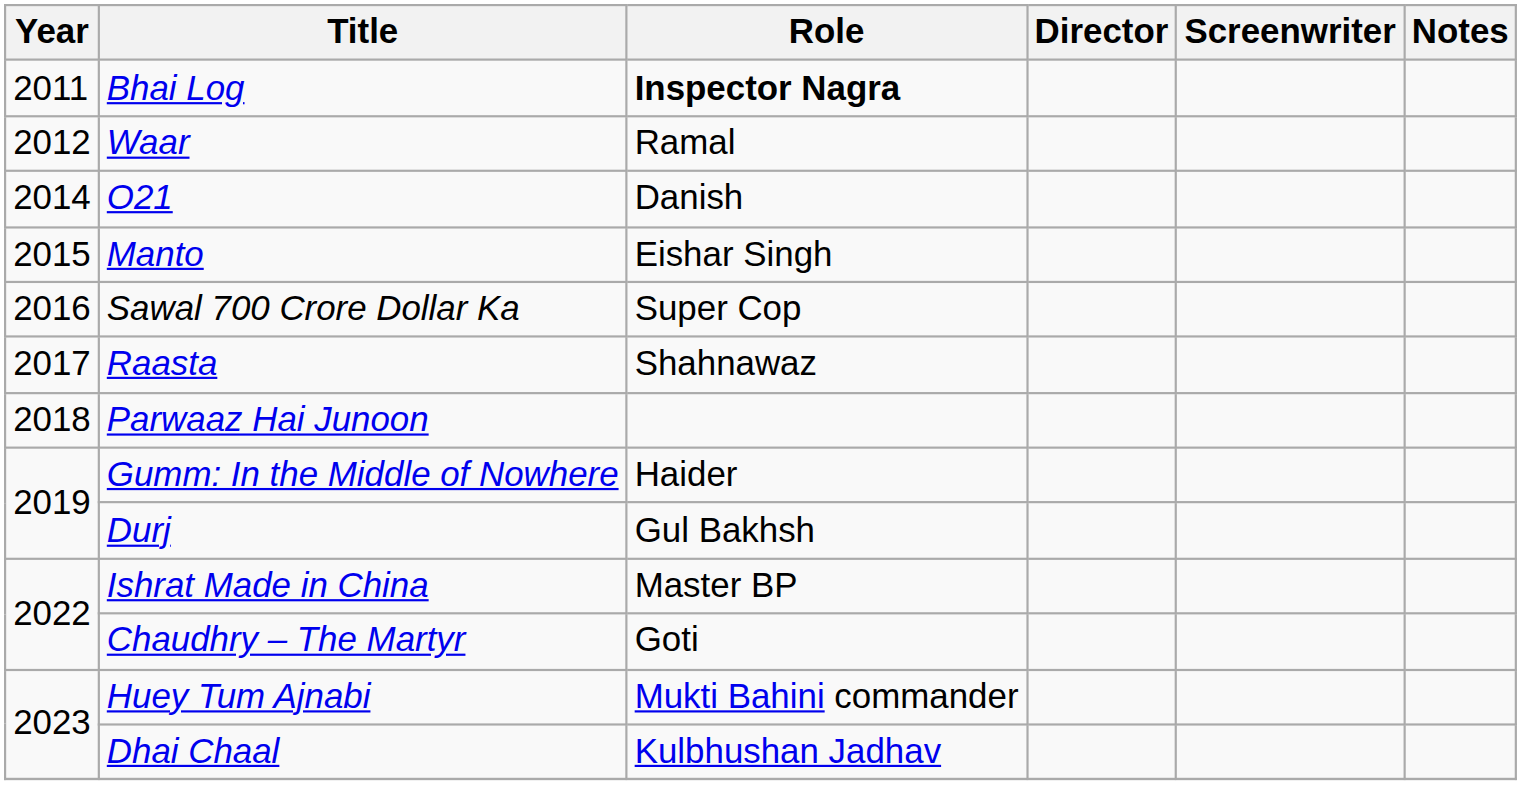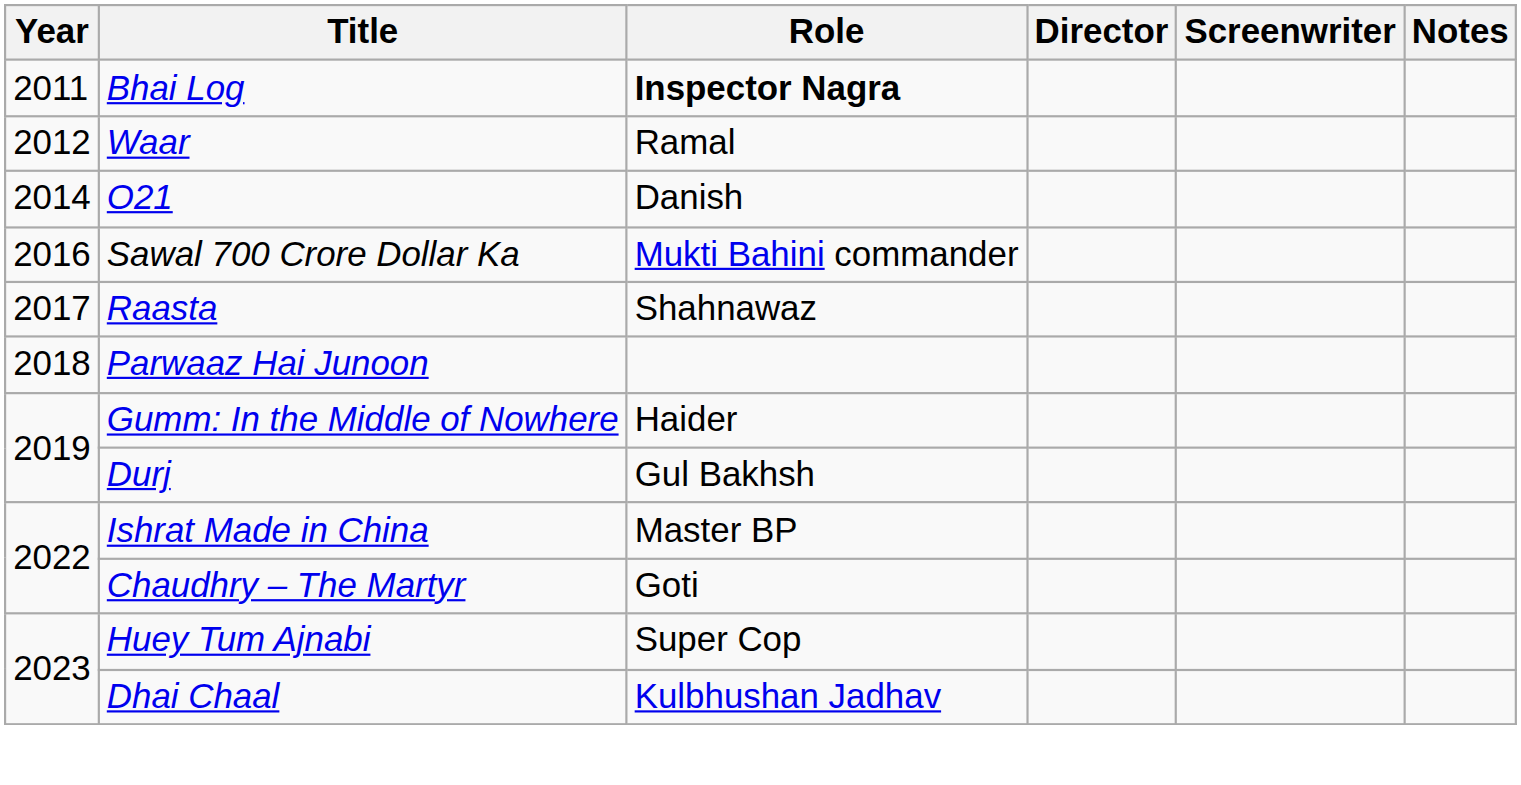- row: 2015 | Manto | Eishar Singh
Sawal 700 Crore Dollar Ka | Role: Super Cop -> Mukti Bahini commander
Huey Tum Ajnabi | Role: Mukti Bahini commander -> Super Cop
